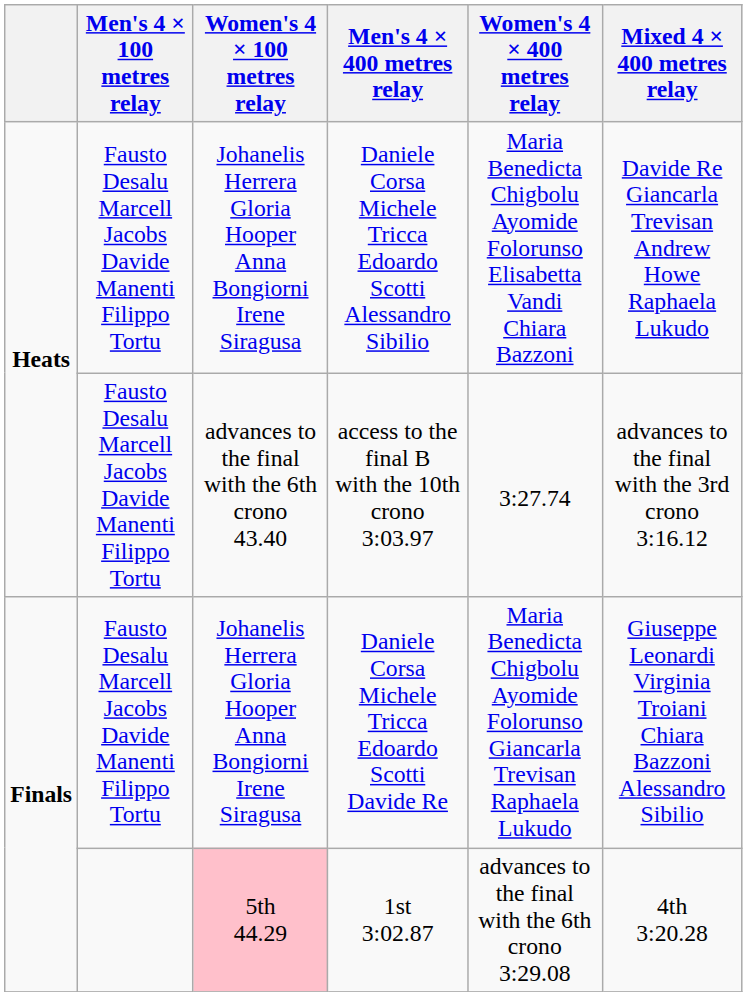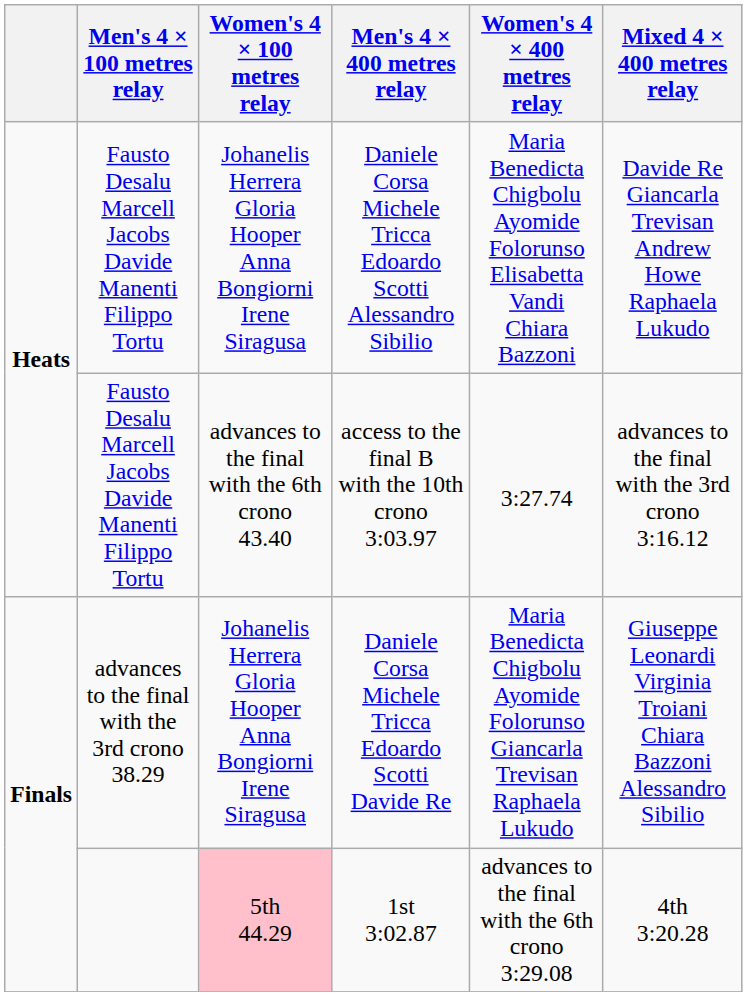Daniele Corsa Michele Tricca Edoardo Scotti Davide Re | Men's 4 × 100 metres relay: Fausto Desalu Marcell Jacobs Davide Manenti Filippo Tortu -> advances to the final with the 3rd crono 38.29
